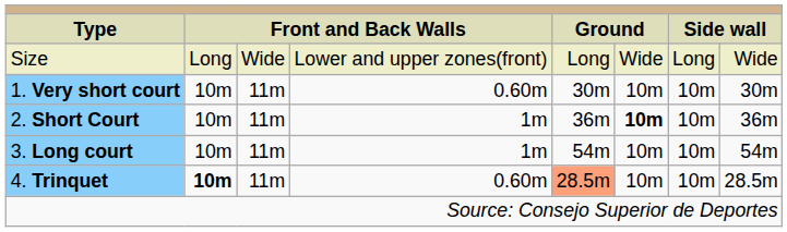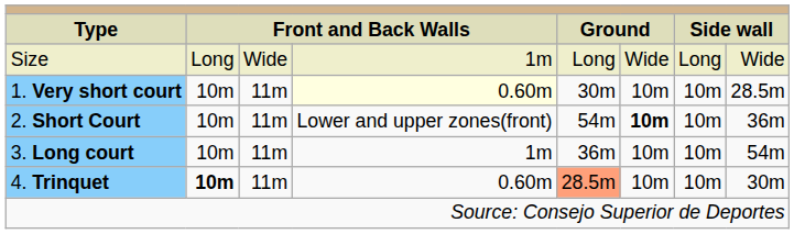Size | column 4: Lower and upper zones(front) -> 1m
1. Very short court | column 4: no background -> lightyellow background
1. Very short court | column 8: 30m -> 28.5m
2. Short Court | column 4: 1m -> Lower and upper zones(front)
2. Short Court | column 5: 36m -> 54m
3. Long court | column 5: 54m -> 36m
4. Trinquet | column 8: 28.5m -> 30m
